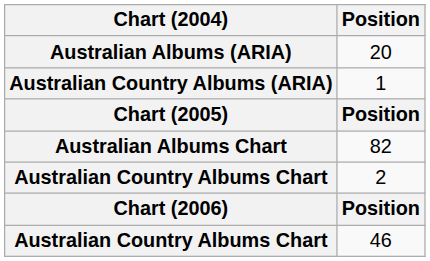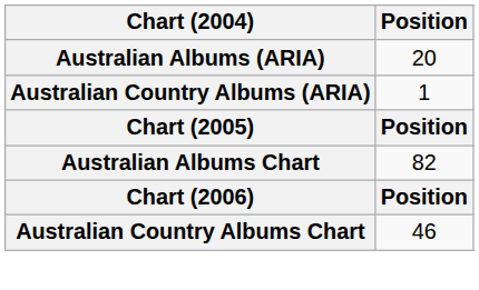- row: Australian Country Albums Chart | 2
